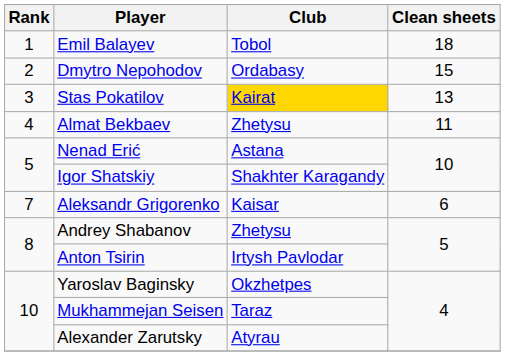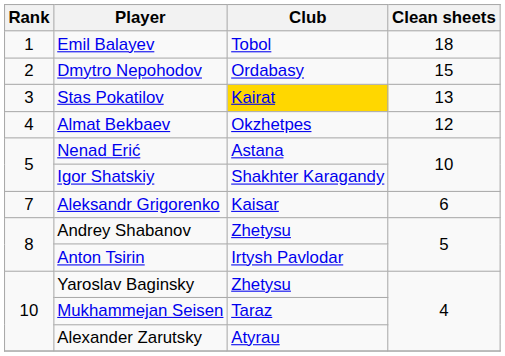Almat Bekbaev | Club: Zhetysu -> Okzhetpes
Almat Bekbaev | Clean sheets: 11 -> 12
Yaroslav Baginsky | Club: Okzhetpes -> Zhetysu
